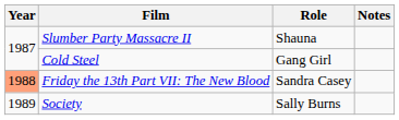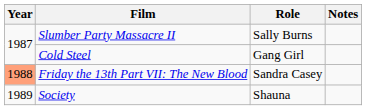Slumber Party Massacre II | Role: Shauna -> Sally Burns
Society | Role: Sally Burns -> Shauna
